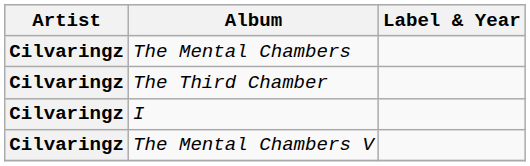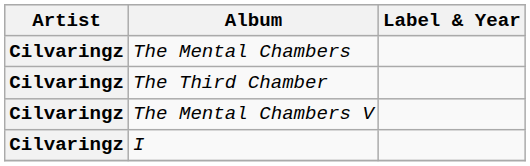rows swapped: I <-> The Mental Chambers V
